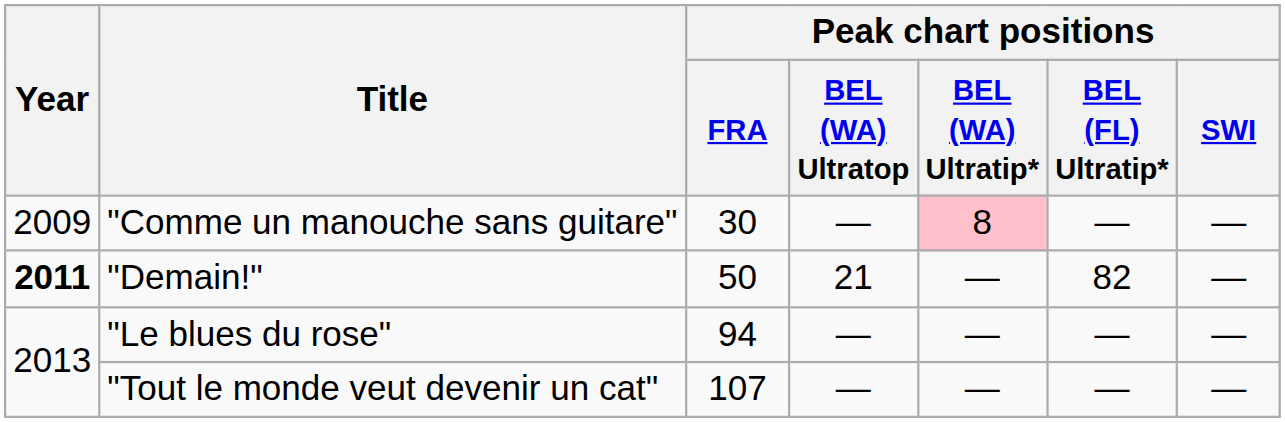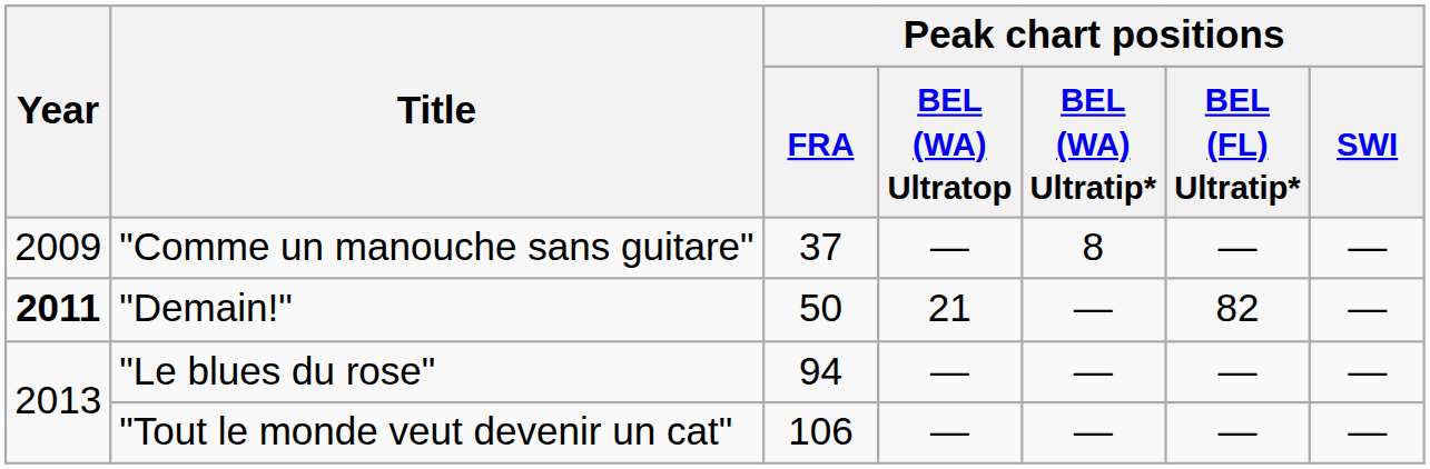"Comme un manouche sans guitare" | Peak chart positions / FRA: 30 -> 37
"Comme un manouche sans guitare" | Peak chart positions / BEL (WA) Ultratip*: pink background -> no background
"Tout le monde veut devenir un cat" | Peak chart positions / FRA: 107 -> 106
